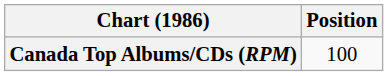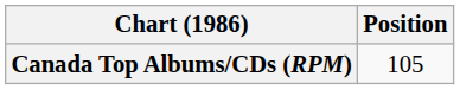Canada Top Albums/CDs (RPM) | Position: 100 -> 105
